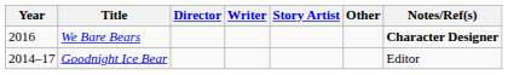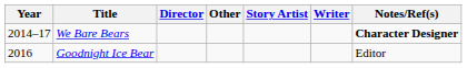columns swapped: Writer <-> Other
We Bare Bears | Year: 2016 -> 2014–17
Goodnight Ice Bear | Year: 2014–17 -> 2016
